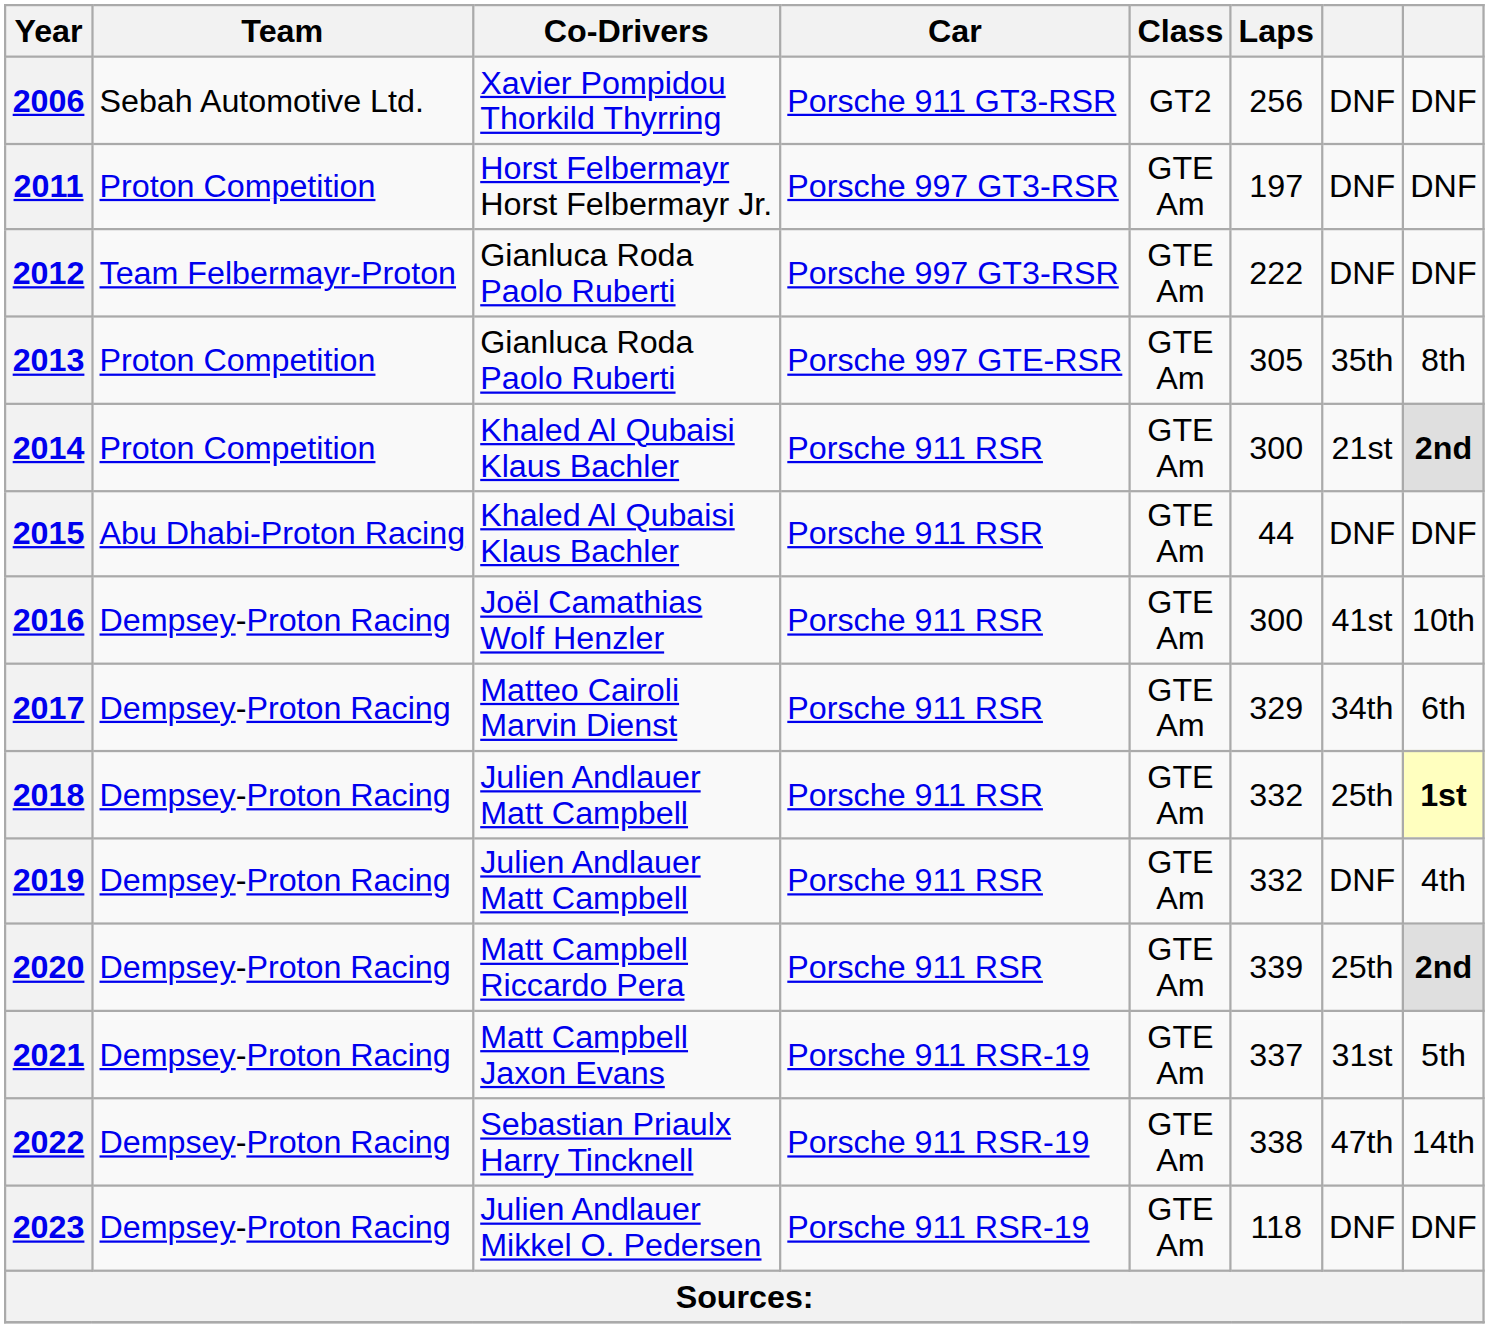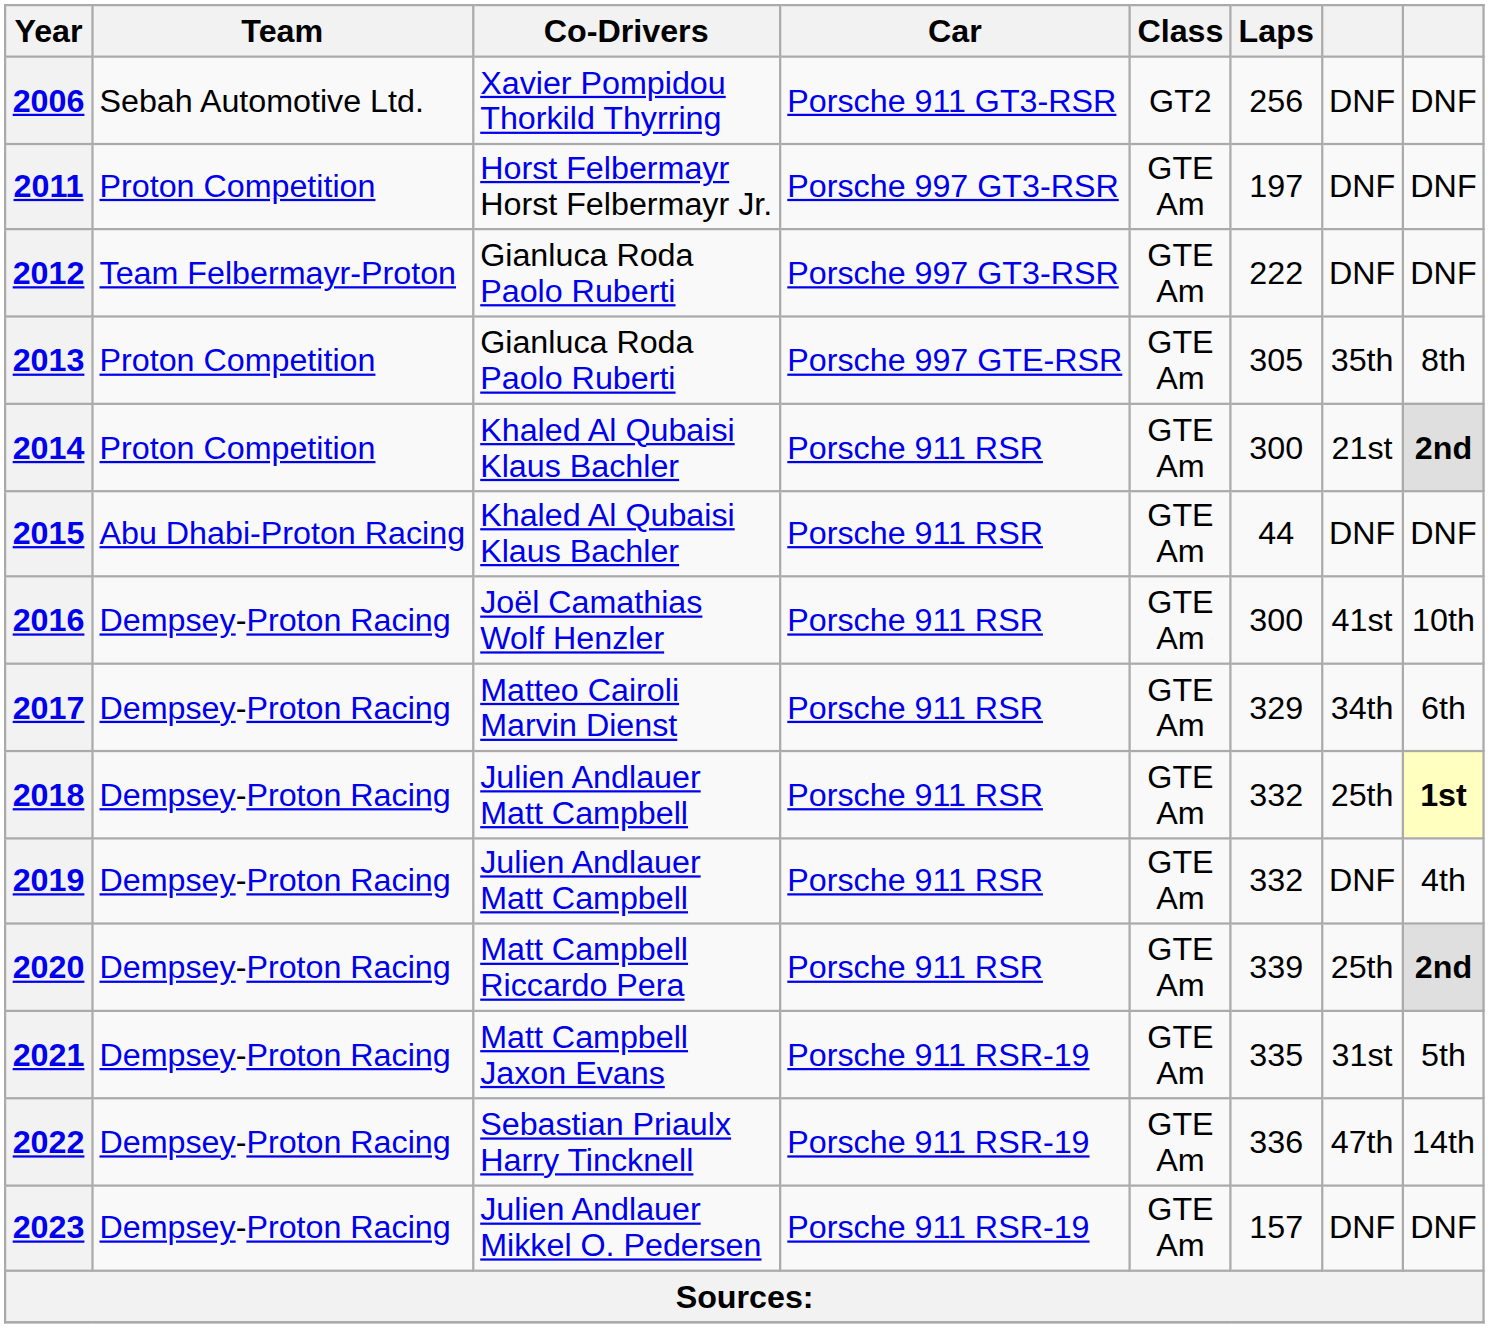2021 | Laps: 337 -> 335
2022 | Laps: 338 -> 336
2023 | Laps: 118 -> 157
